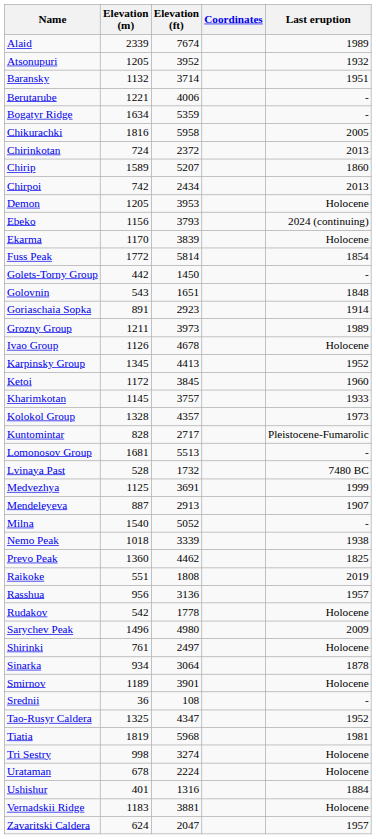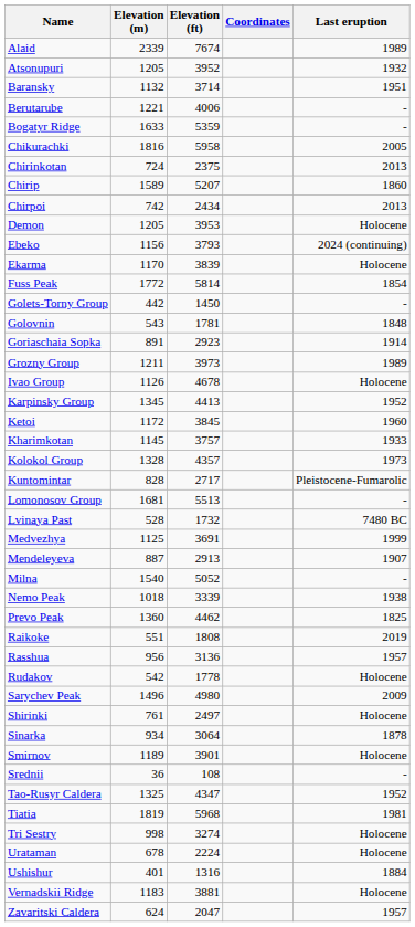Bogatyr Ridge | Elevation (m): 1634 -> 1633
Chirinkotan | Elevation (ft): 2372 -> 2375
Golovnin | Elevation (ft): 1651 -> 1781
